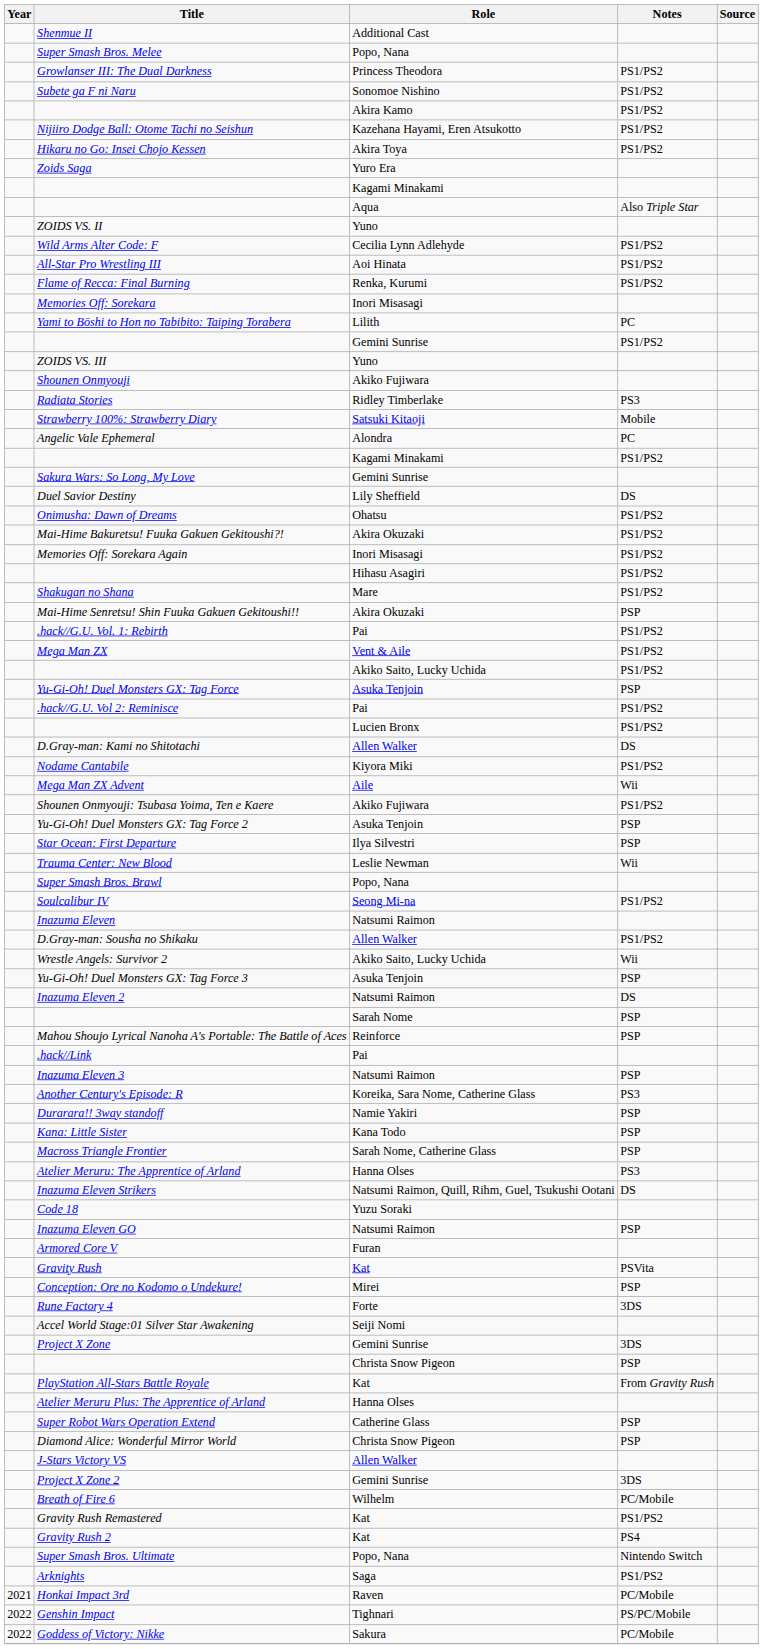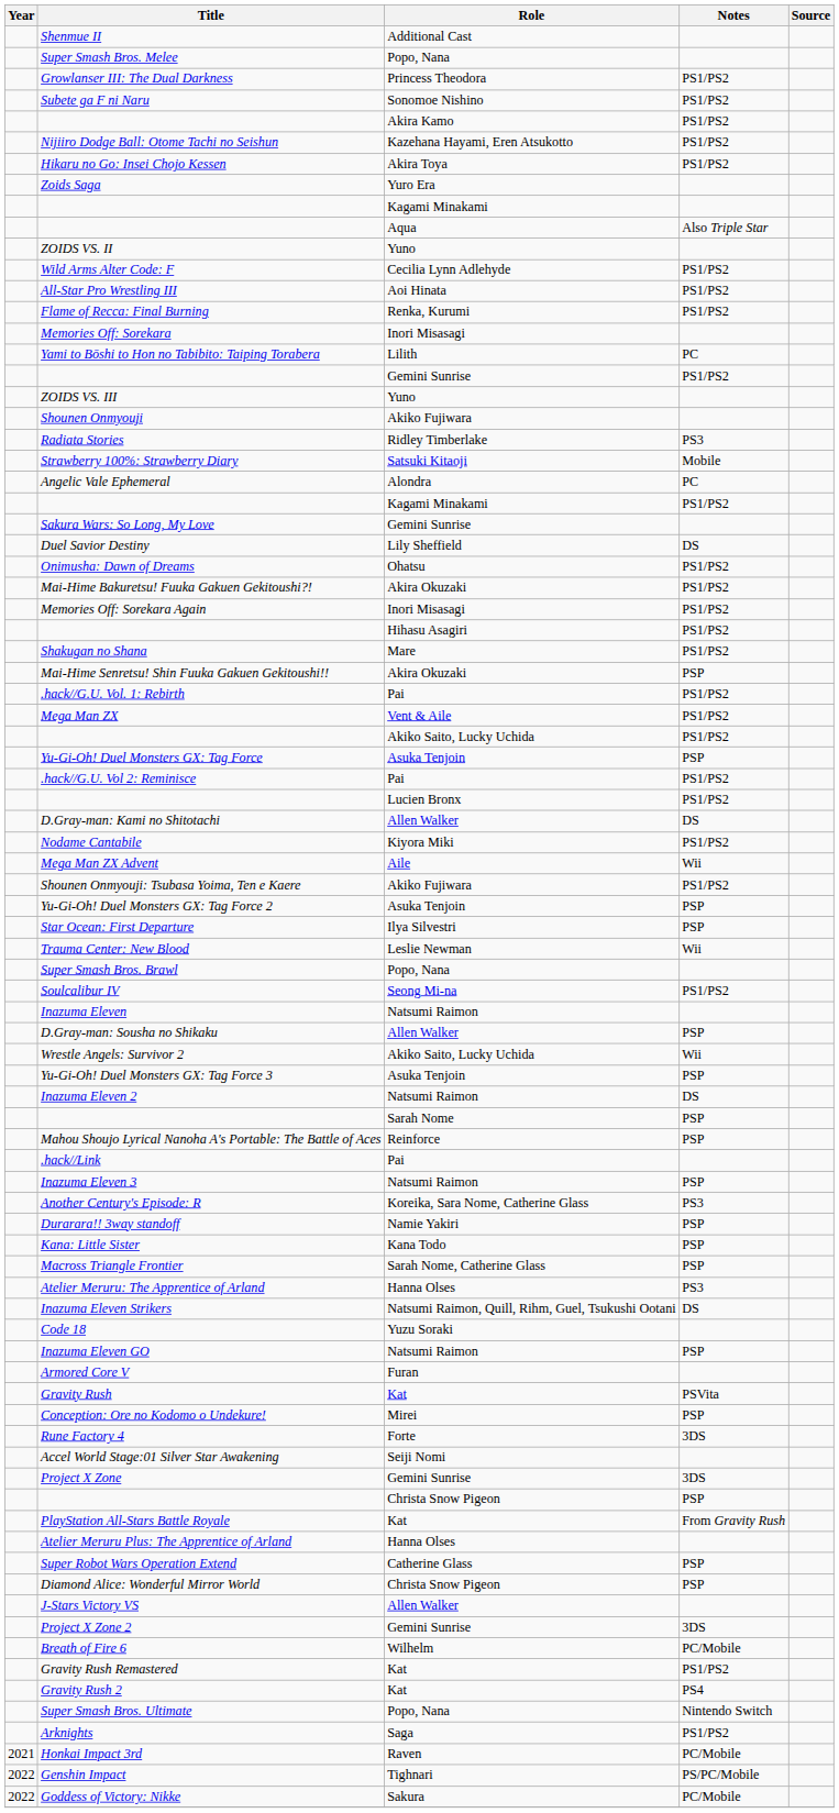D.Gray-man: Sousha no Shikaku | Notes: PS1/PS2 -> PSP
